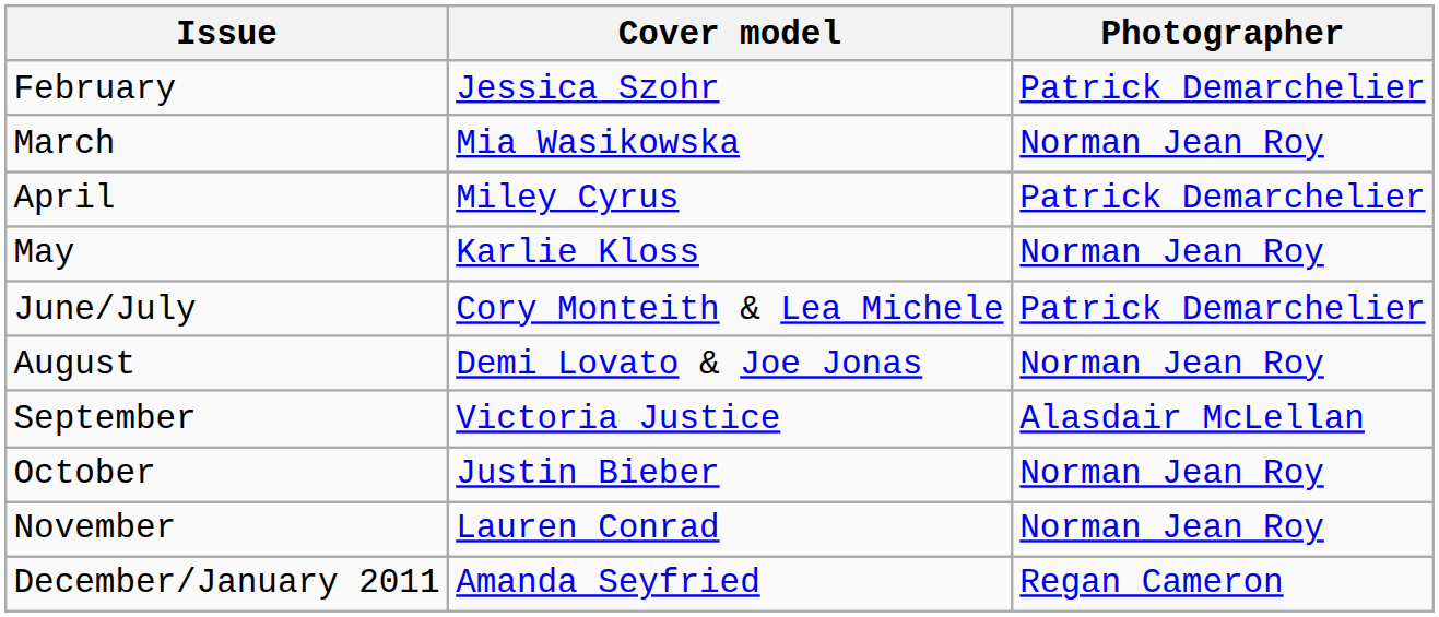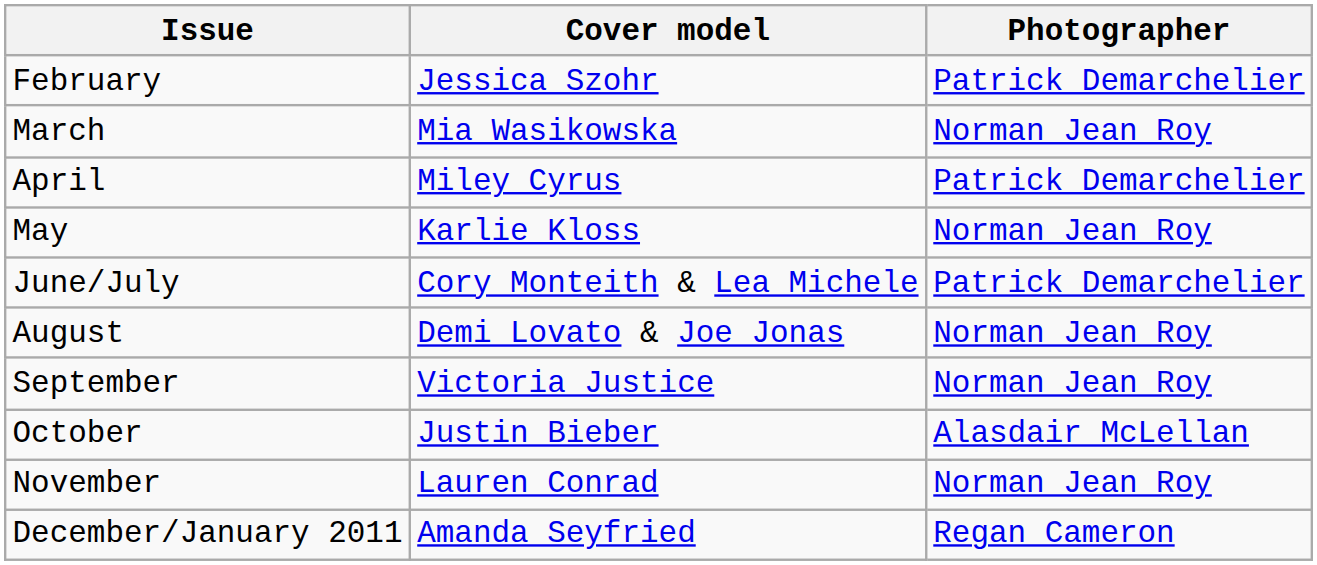September | Photographer: Alasdair McLellan -> Norman Jean Roy
October | Photographer: Norman Jean Roy -> Alasdair McLellan
